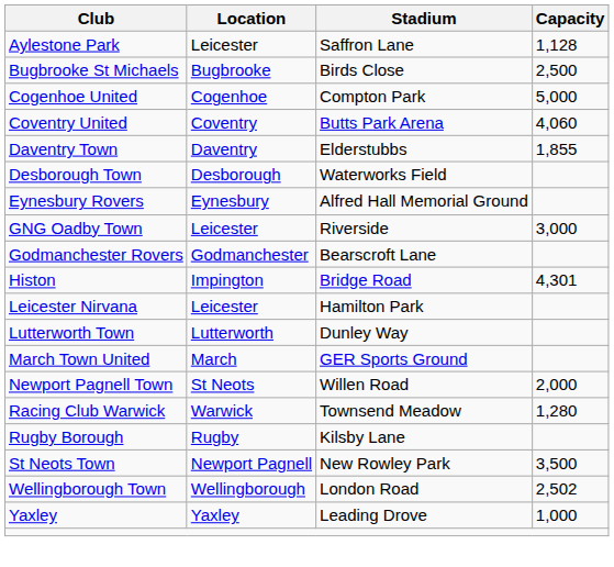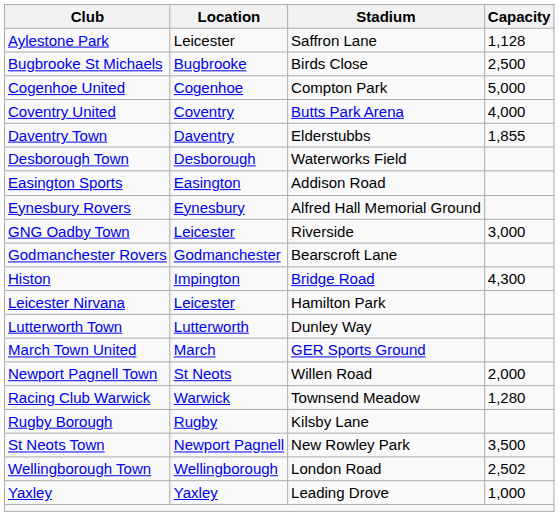Coventry United | Capacity: 4,060 -> 4,000
+ row: Easington Sports | Easington | Addison Road
Histon | Capacity: 4,301 -> 4,300
